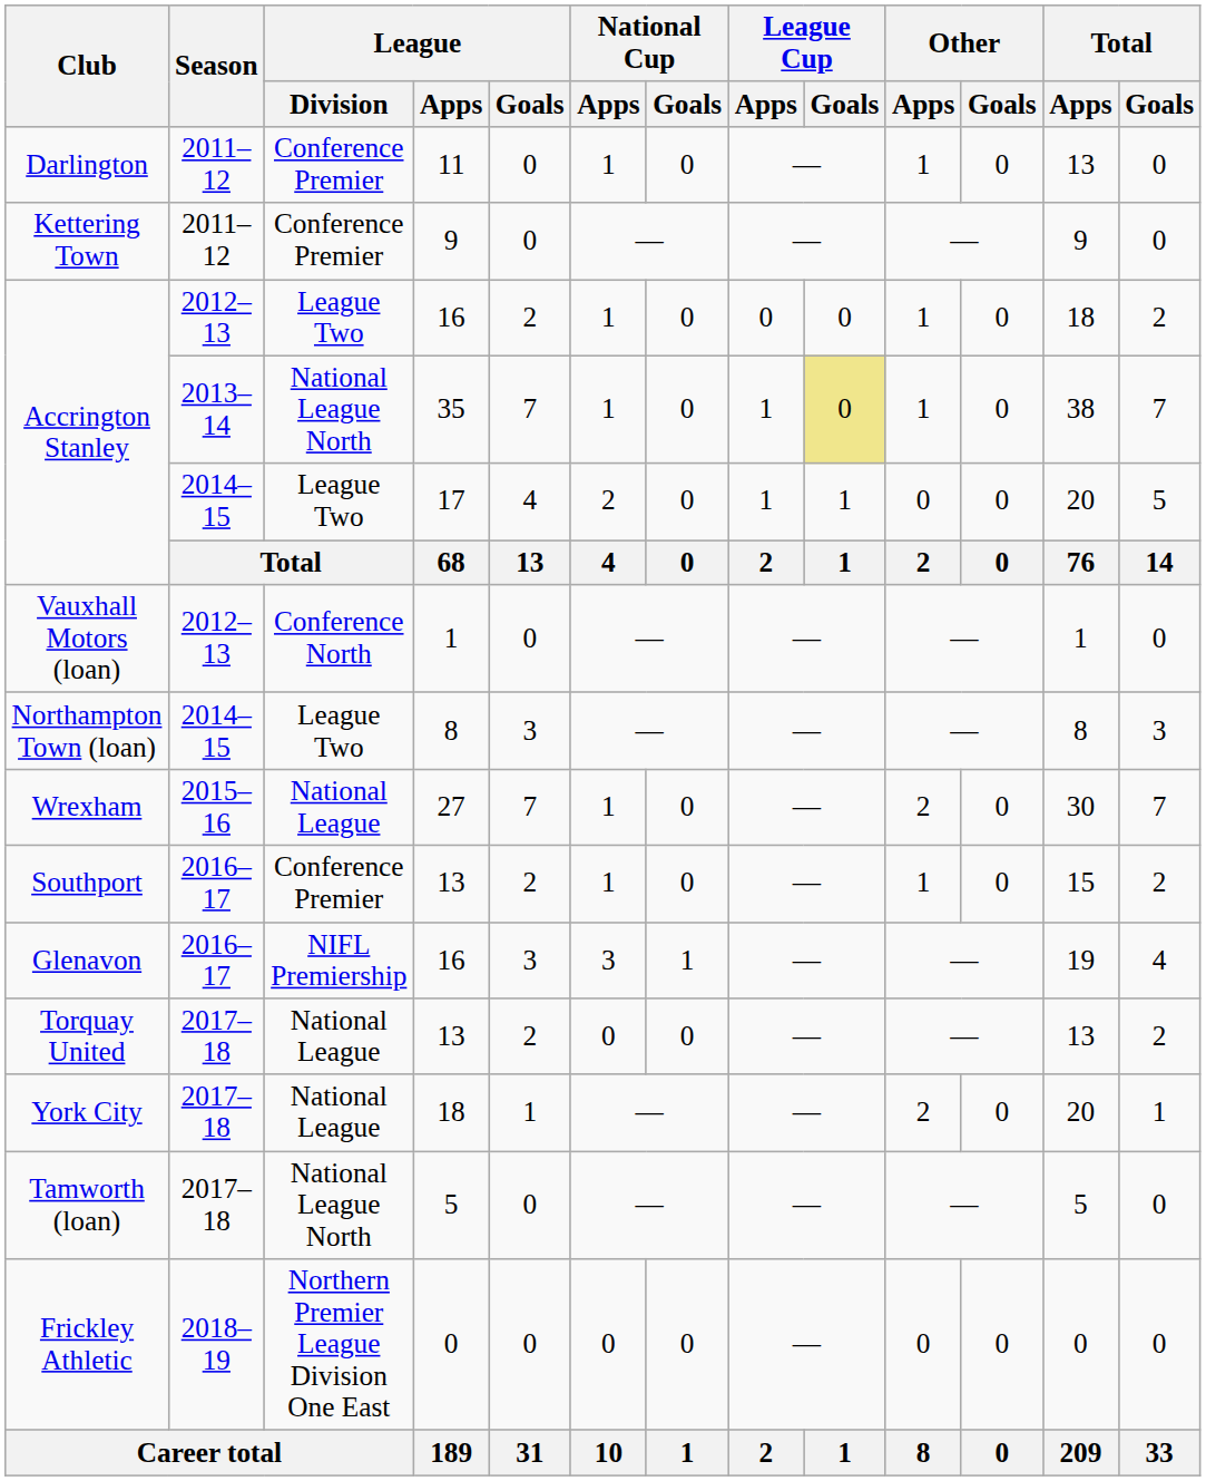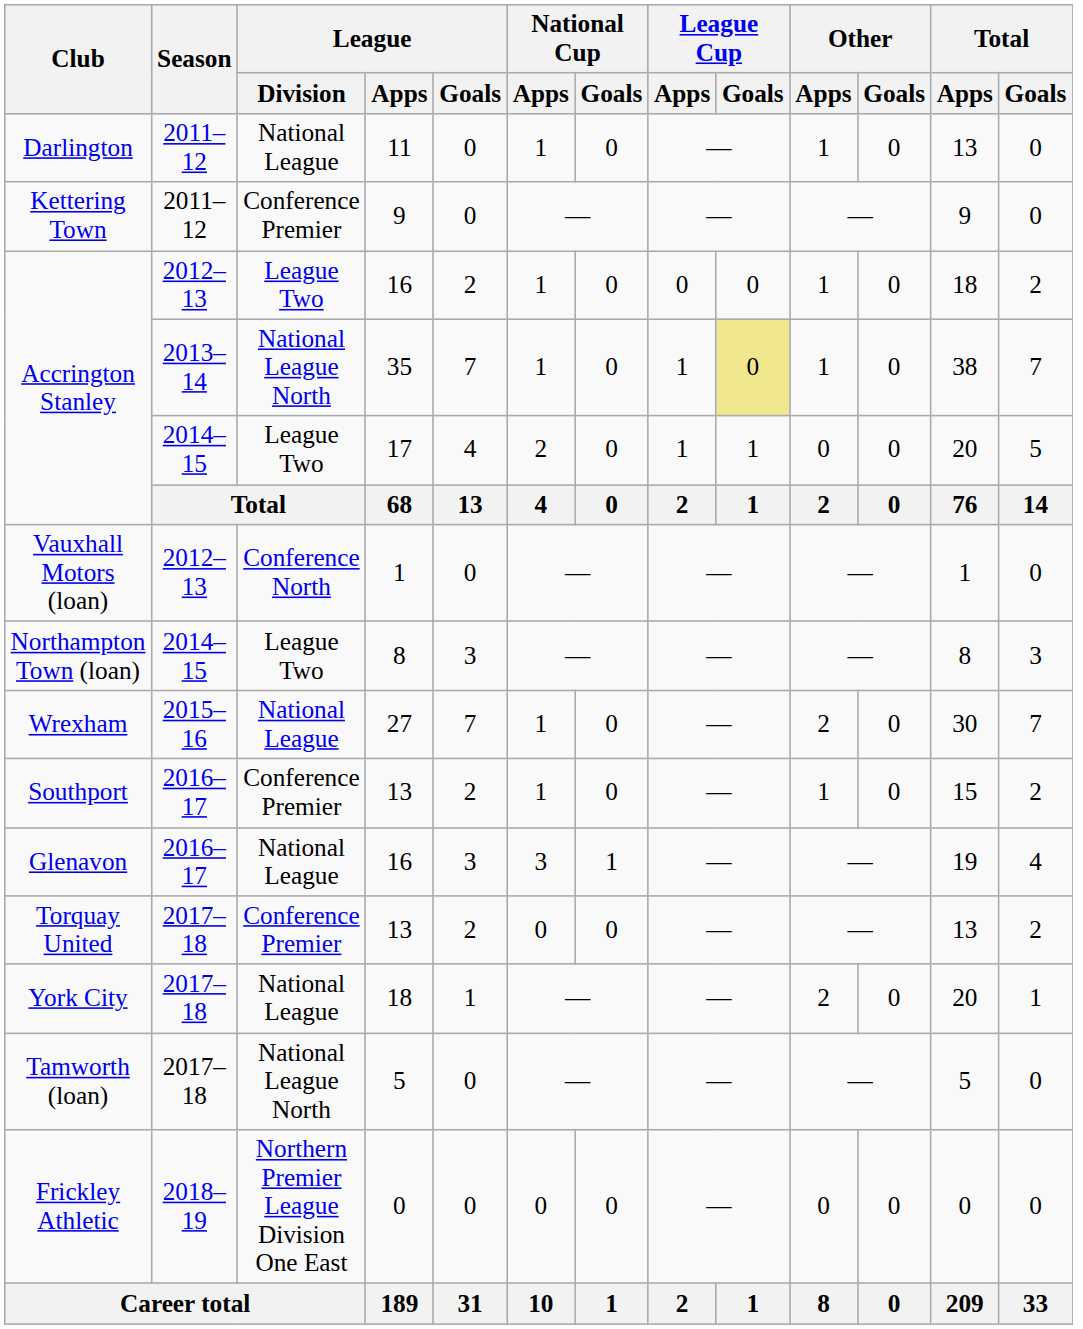Darlington | League / Division: Conference Premier -> National League
Glenavon | League / Division: NIFL Premiership -> National League
Torquay United | League / Division: National League -> Conference Premier
